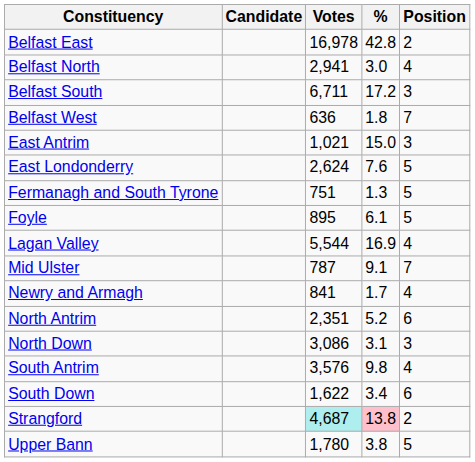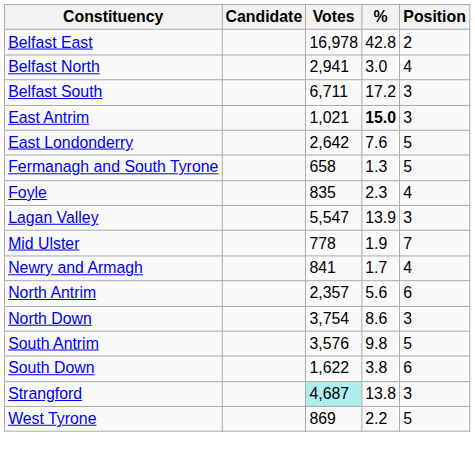- row: Belfast West | 636 | 1.8 | 7
East Antrim | %: normal -> bold
East Londonderry | Votes: 2,624 -> 2,642
Fermanagh and South Tyrone | Votes: 751 -> 658
Foyle | Votes: 895 -> 835
Foyle | %: 6.1 -> 2.3
Foyle | Position: 5 -> 4
Lagan Valley | Votes: 5,544 -> 5,547
Lagan Valley | %: 16.9 -> 13.9
Lagan Valley | Position: 4 -> 3
Mid Ulster | Votes: 787 -> 778
Mid Ulster | %: 9.1 -> 1.9
North Antrim | Votes: 2,351 -> 2,357
North Antrim | %: 5.2 -> 5.6
North Down | Votes: 3,086 -> 3,754
North Down | %: 3.1 -> 8.6
South Antrim | Position: 4 -> 5
South Down | %: 3.4 -> 3.8
Strangford | %: pink background -> no background
Strangford | Position: 2 -> 3
- row: Upper Bann | 1,780 | 3.8 | 5
+ row: West Tyrone | 869 | 2.2 | 5
